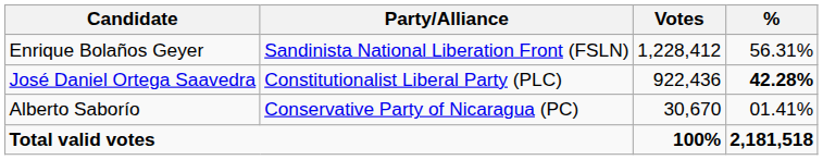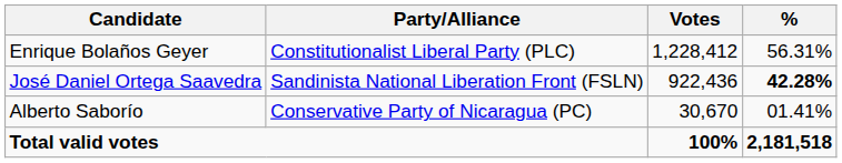Enrique Bolaños Geyer | Party/Alliance: Sandinista National Liberation Front (FSLN) -> Constitutionalist Liberal Party (PLC)
José Daniel Ortega Saavedra | Party/Alliance: Constitutionalist Liberal Party (PLC) -> Sandinista National Liberation Front (FSLN)
